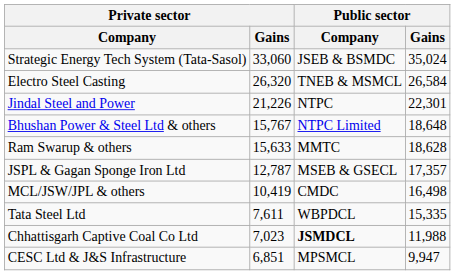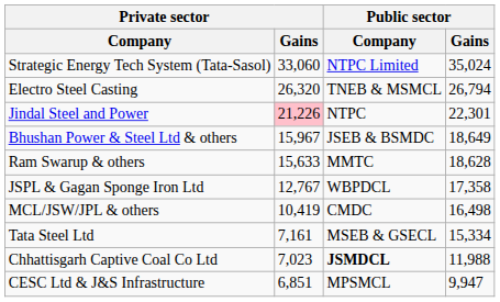Strategic Energy Tech System (Tata-Sasol) | Public sector / Company: JSEB & BSMDC -> NTPC Limited
Electro Steel Casting | Public sector / Gains: 26,584 -> 26,794
Jindal Steel and Power | Private sector / Gains: no background -> pink background
Bhushan Power & Steel Ltd & others | Private sector / Gains: 15,767 -> 15,967
Bhushan Power & Steel Ltd & others | Public sector / Company: NTPC Limited -> JSEB & BSMDC
Bhushan Power & Steel Ltd & others | Public sector / Gains: 18,648 -> 18,649
JSPL & Gagan Sponge Iron Ltd | Private sector / Gains: 12,787 -> 12,767
JSPL & Gagan Sponge Iron Ltd | Public sector / Company: MSEB & GSECL -> WBPDCL
JSPL & Gagan Sponge Iron Ltd | Public sector / Gains: 17,357 -> 17,358
Tata Steel Ltd | Private sector / Gains: 7,611 -> 7,161
Tata Steel Ltd | Public sector / Company: WBPDCL -> MSEB & GSECL
Tata Steel Ltd | Public sector / Gains: 15,335 -> 15,334
